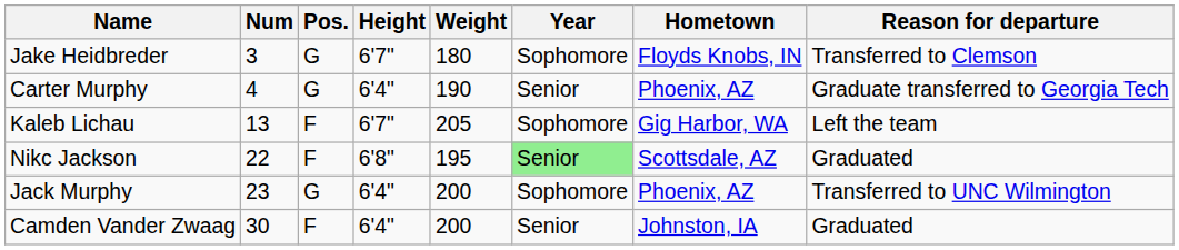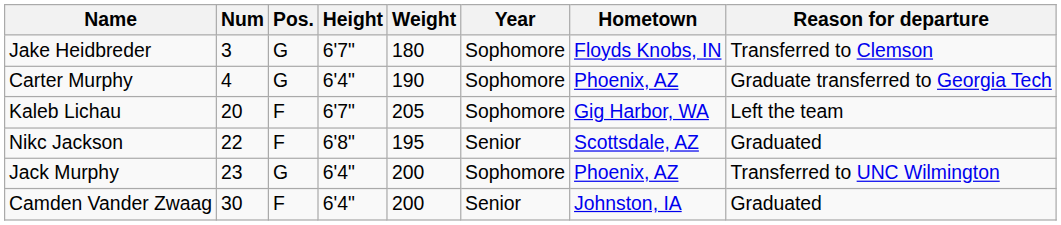Carter Murphy | Year: Senior -> Sophomore
Kaleb Lichau | Num: 13 -> 20
Nikc Jackson | Year: lightgreen background -> no background
